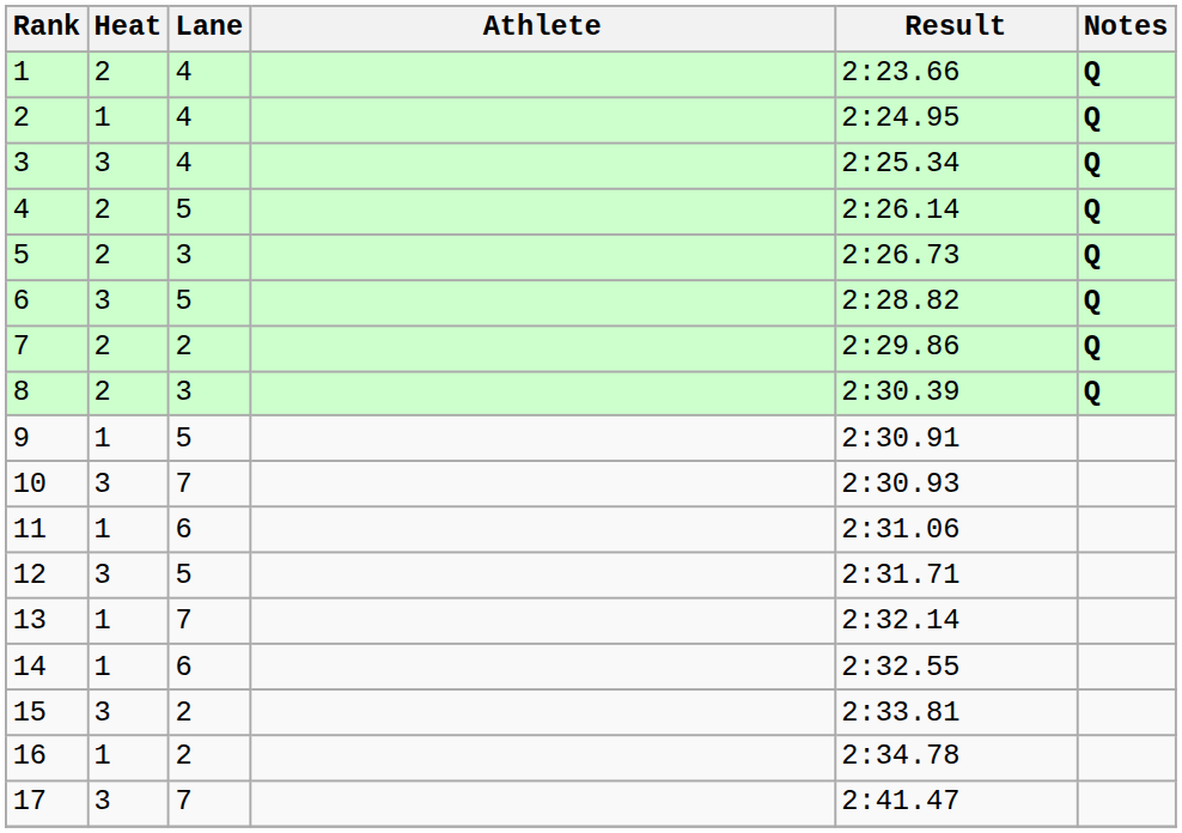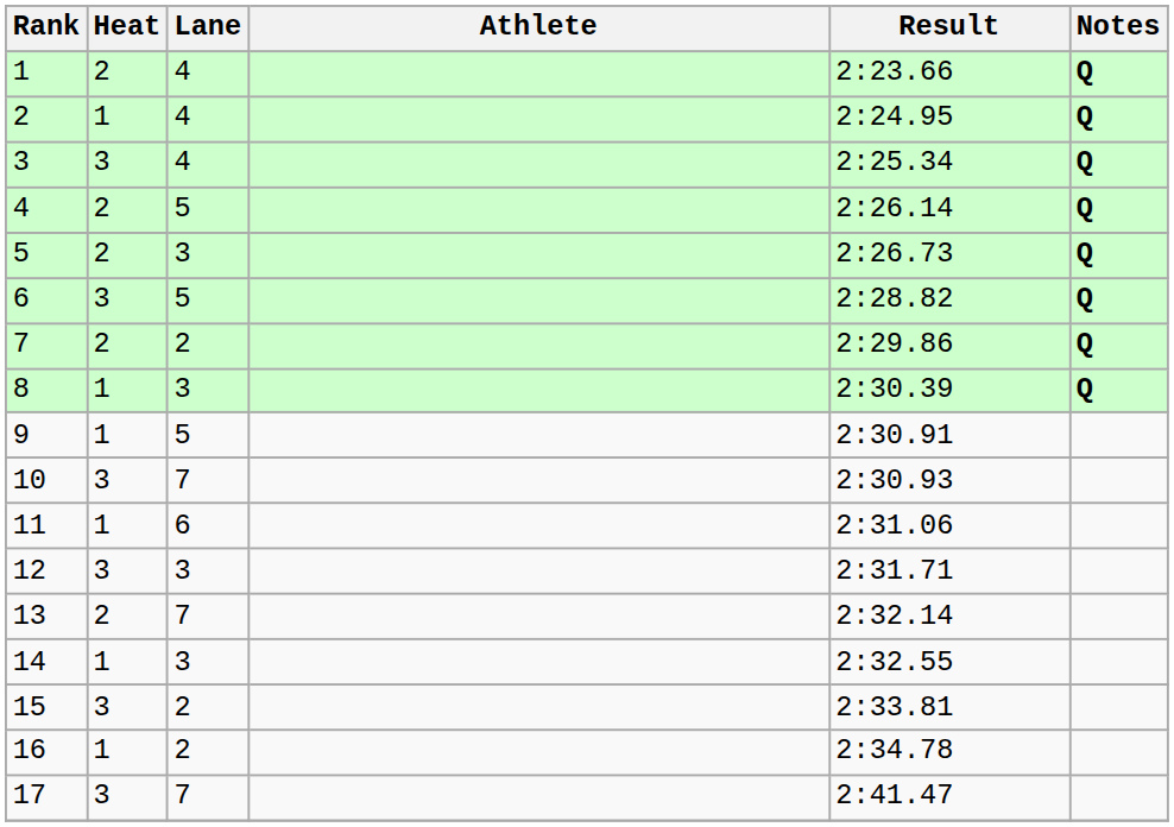8 | Heat: 2 -> 1
12 | Lane: 5 -> 3
13 | Heat: 1 -> 2
14 | Lane: 6 -> 3
